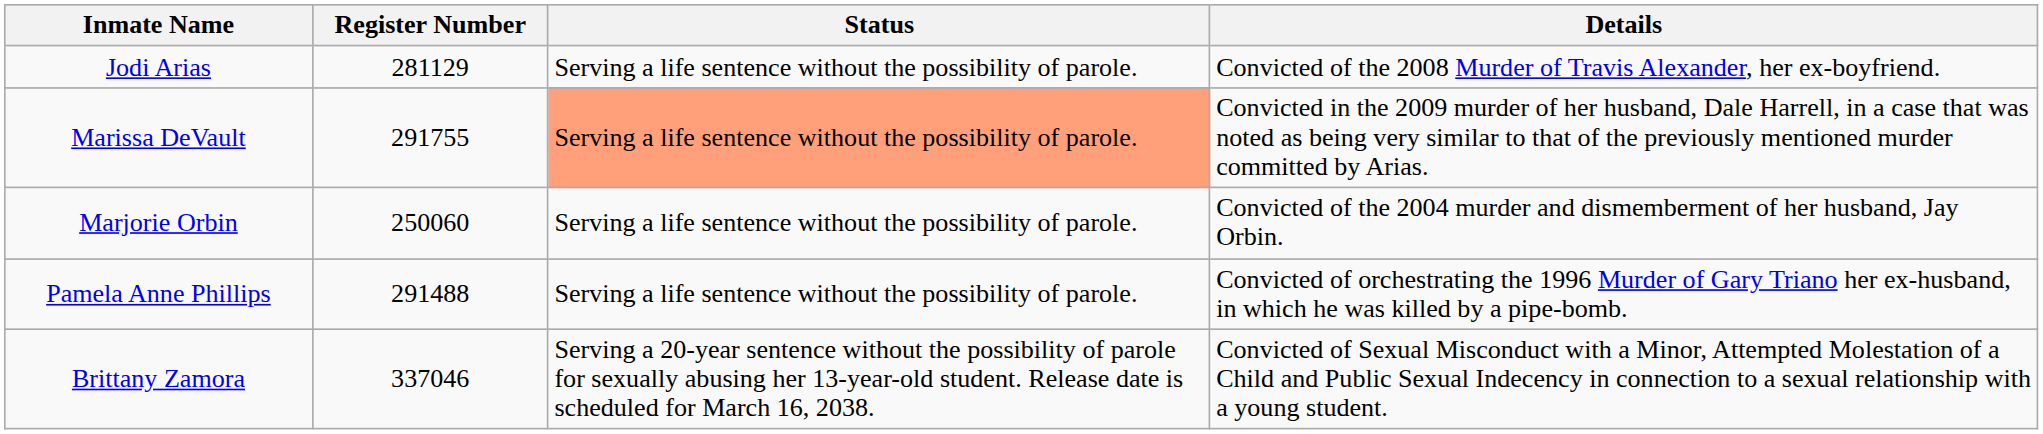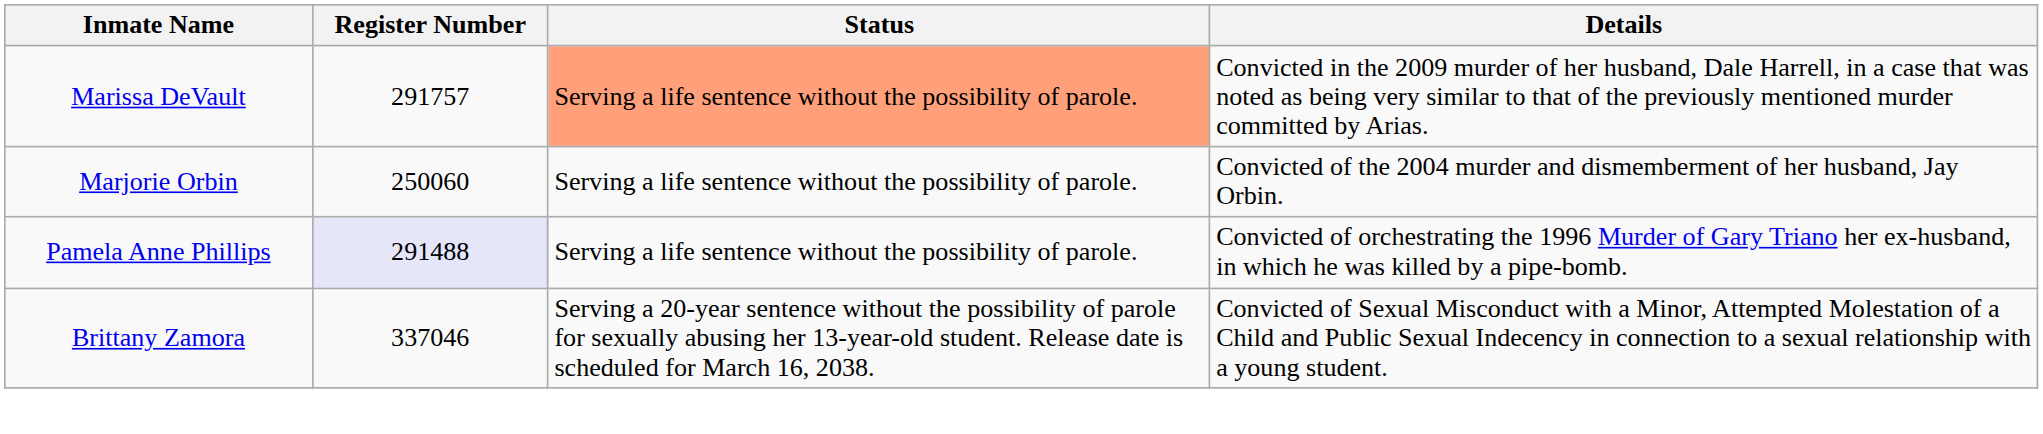- row: Jodi Arias | 281129 | Serving a life sentence without the possibility of parole. | Convicted of the 2008 Murder of Travis Alexander, her ex-boyfriend.
Marissa DeVault | Register Number: 291755 -> 291757
Pamela Anne Phillips | Register Number: no background -> lavender background
